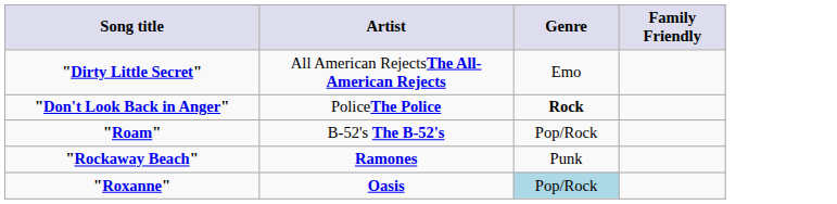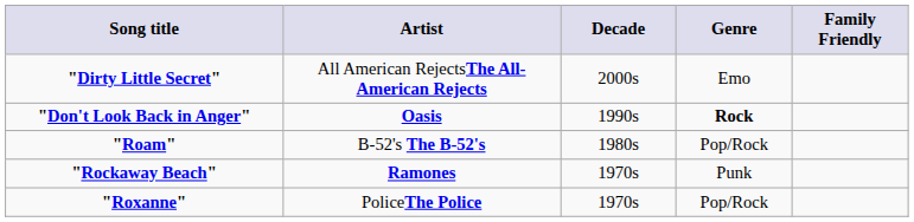+ column: Decade | 2000s | 1990s | 1980s | 1970s | 1970s
"Don't Look Back in Anger" | Artist: PoliceThe Police -> Oasis
"Roxanne" | Artist: Oasis -> PoliceThe Police
"Roxanne" | Genre: lightblue background -> no background
